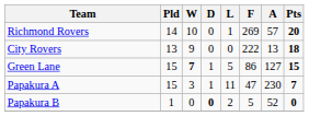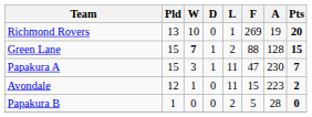Richmond Rovers | Pld: 14 -> 13
Richmond Rovers | A: 57 -> 19
- row: City Rovers | 13 | 9 | 0 | 0 | 222 | 13 | 18
Green Lane | L: 5 -> 2
Green Lane | F: 86 -> 88
Green Lane | A: 127 -> 128
+ row: Avondale | 12 | 1 | 0 | 11 | 15 | 223 | 2
Papakura B | D: bold -> normal
Papakura B | A: 52 -> 28
